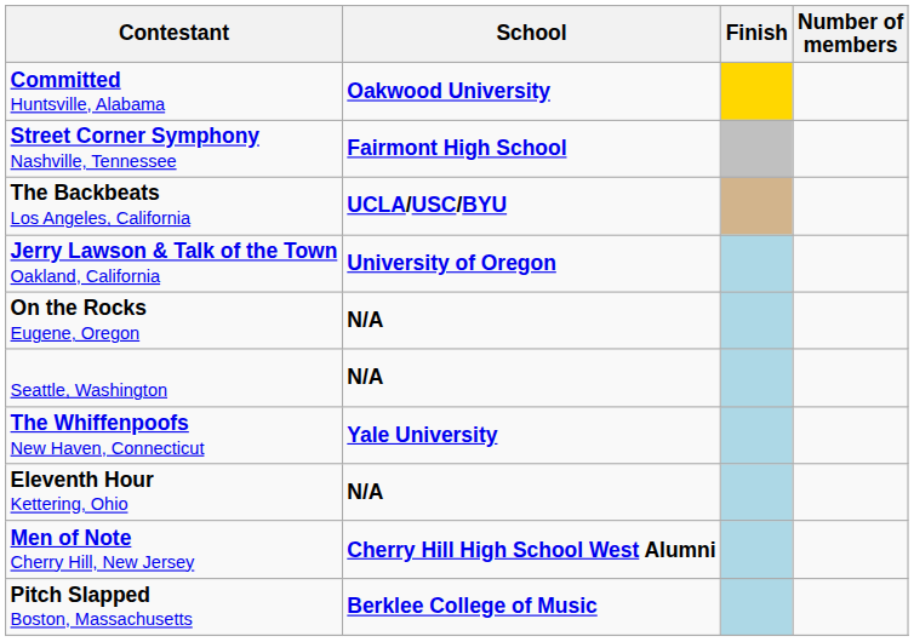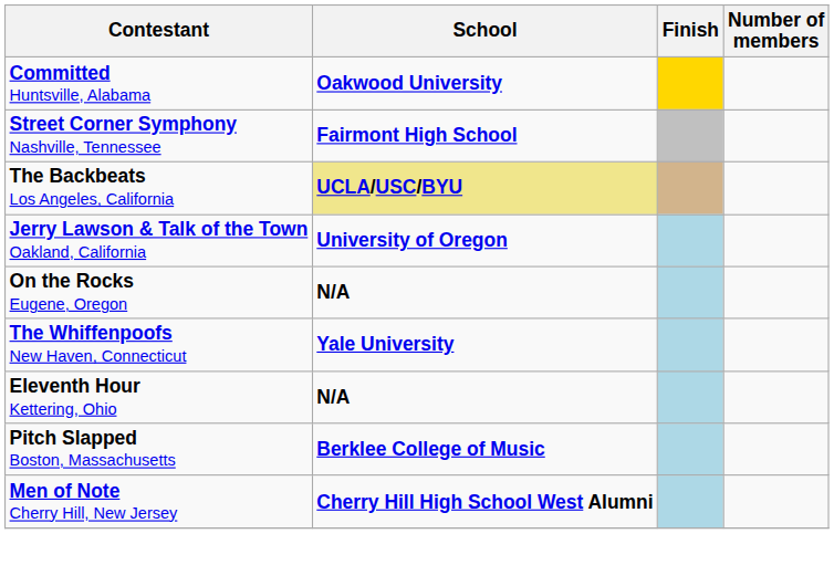The Backbeats Los Angeles, California | School: no background -> khaki background
- row: Seattle, Washington | N/A
rows swapped: Men of Note Cherry Hill, New Jersey <-> Pitch Slapped Boston, Massachusetts
